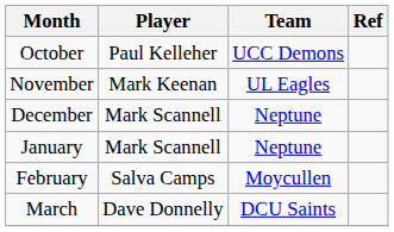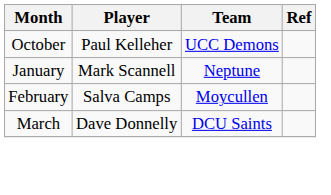- row: November | Mark Keenan | UL Eagles
- row: December | Mark Scannell | Neptune
